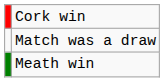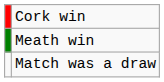rows swapped: Meath win <-> Match was a draw
